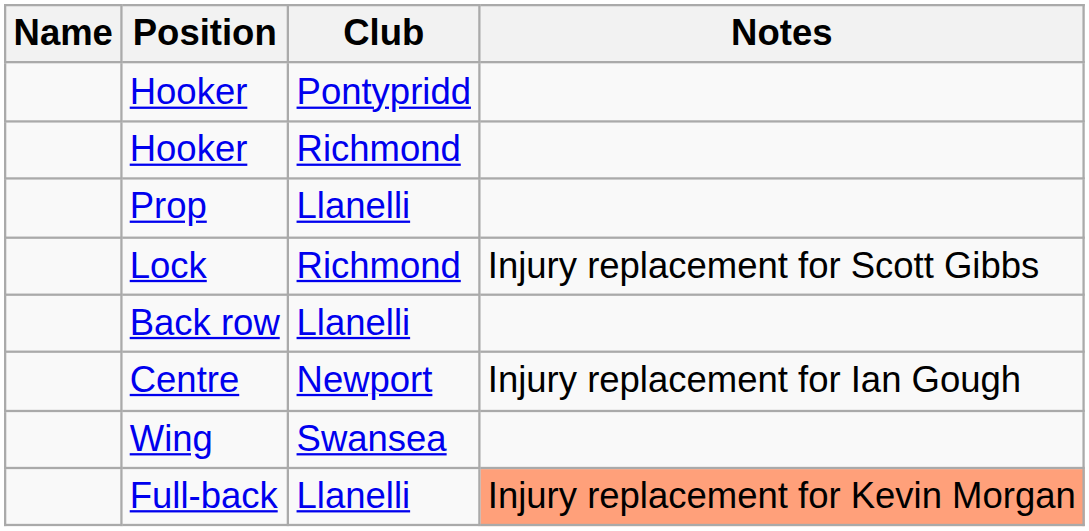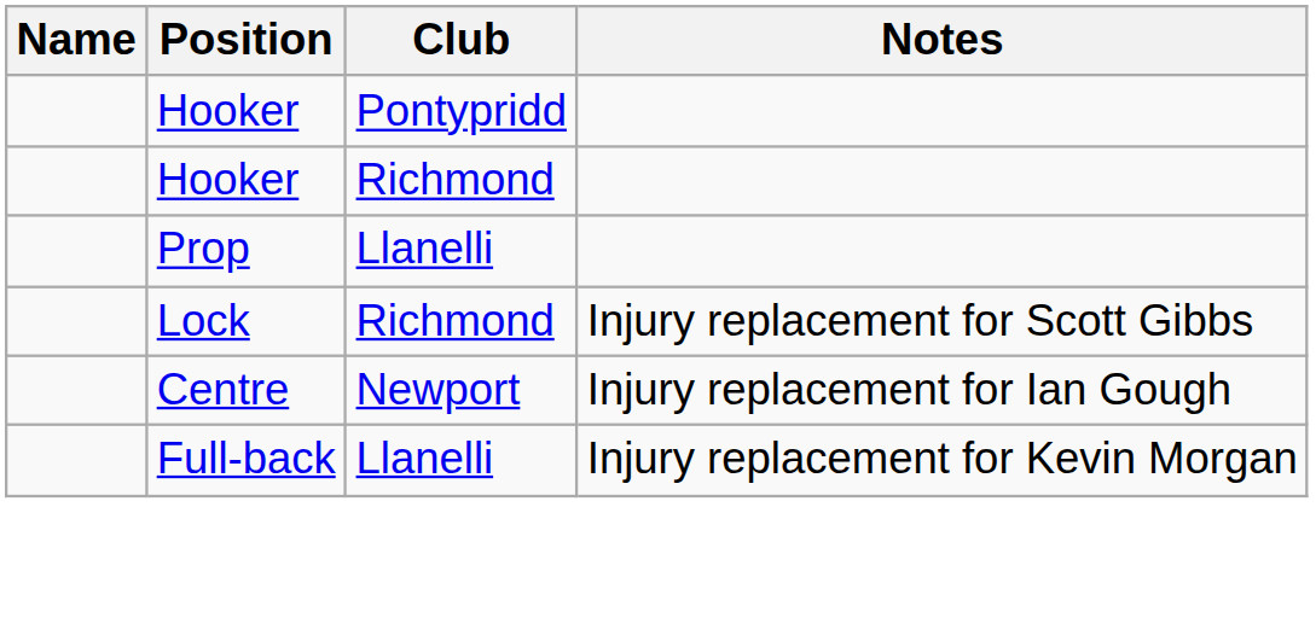- row: Back row | Llanelli
- row: Wing | Swansea
Full-back | Notes: lightsalmon background -> no background
